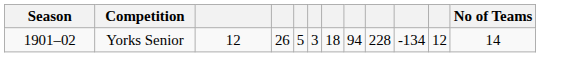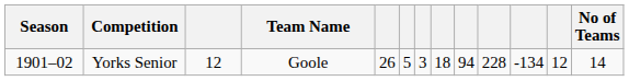+ column: Team Name | Goole
